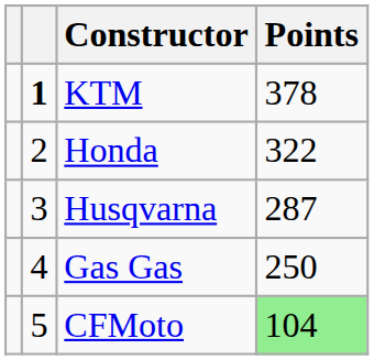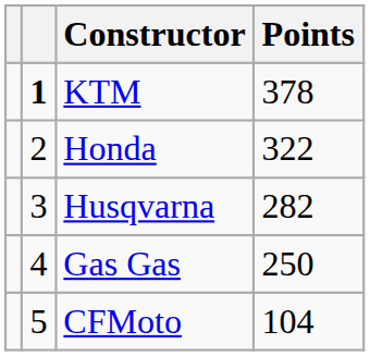Husqvarna | Points: 287 -> 282
CFMoto | Points: lightgreen background -> no background
